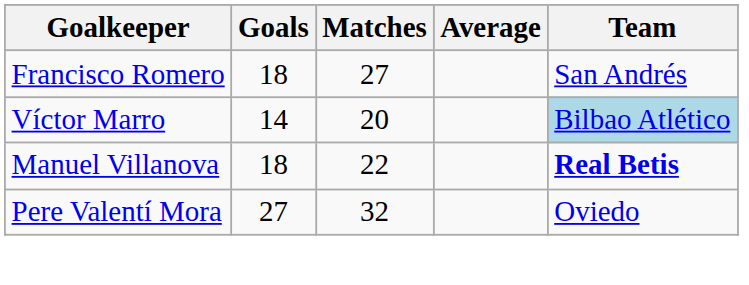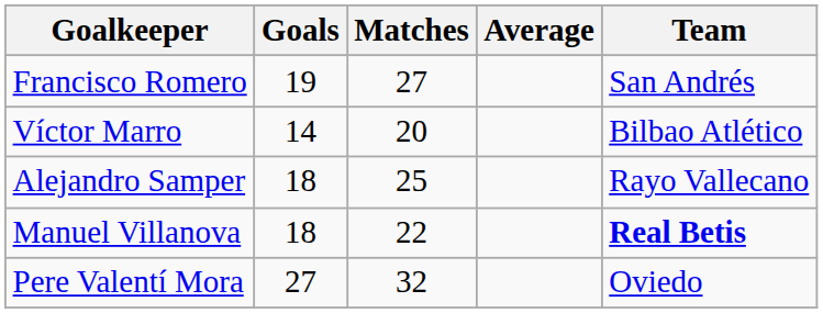Francisco Romero | Goals: 18 -> 19
Víctor Marro | Team: lightblue background -> no background
+ row: Alejandro Samper | 18 | 25 | Rayo Vallecano
